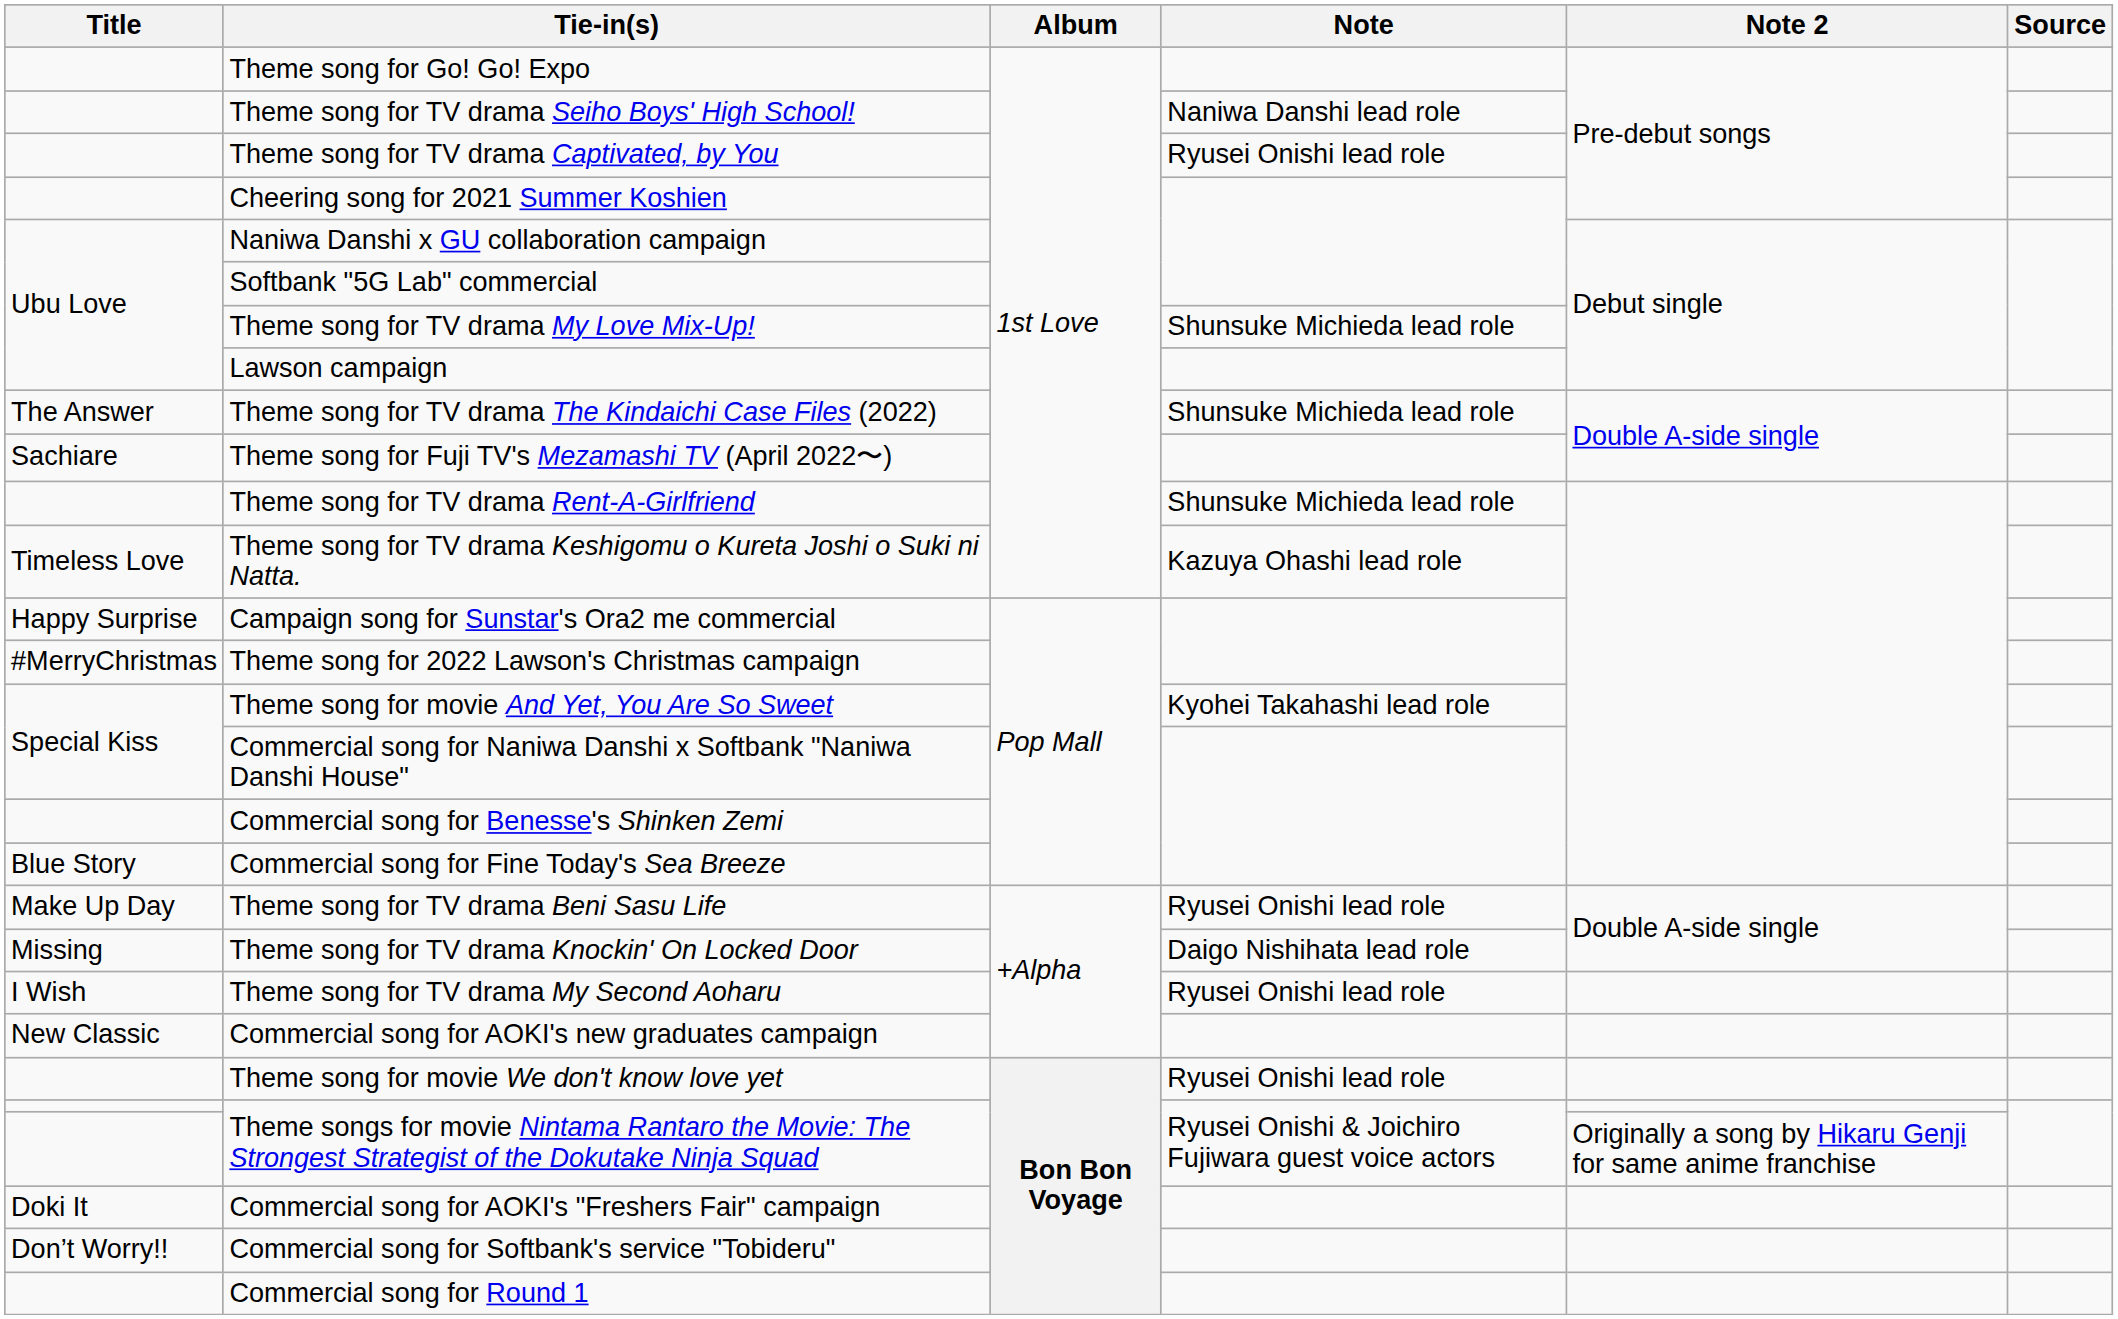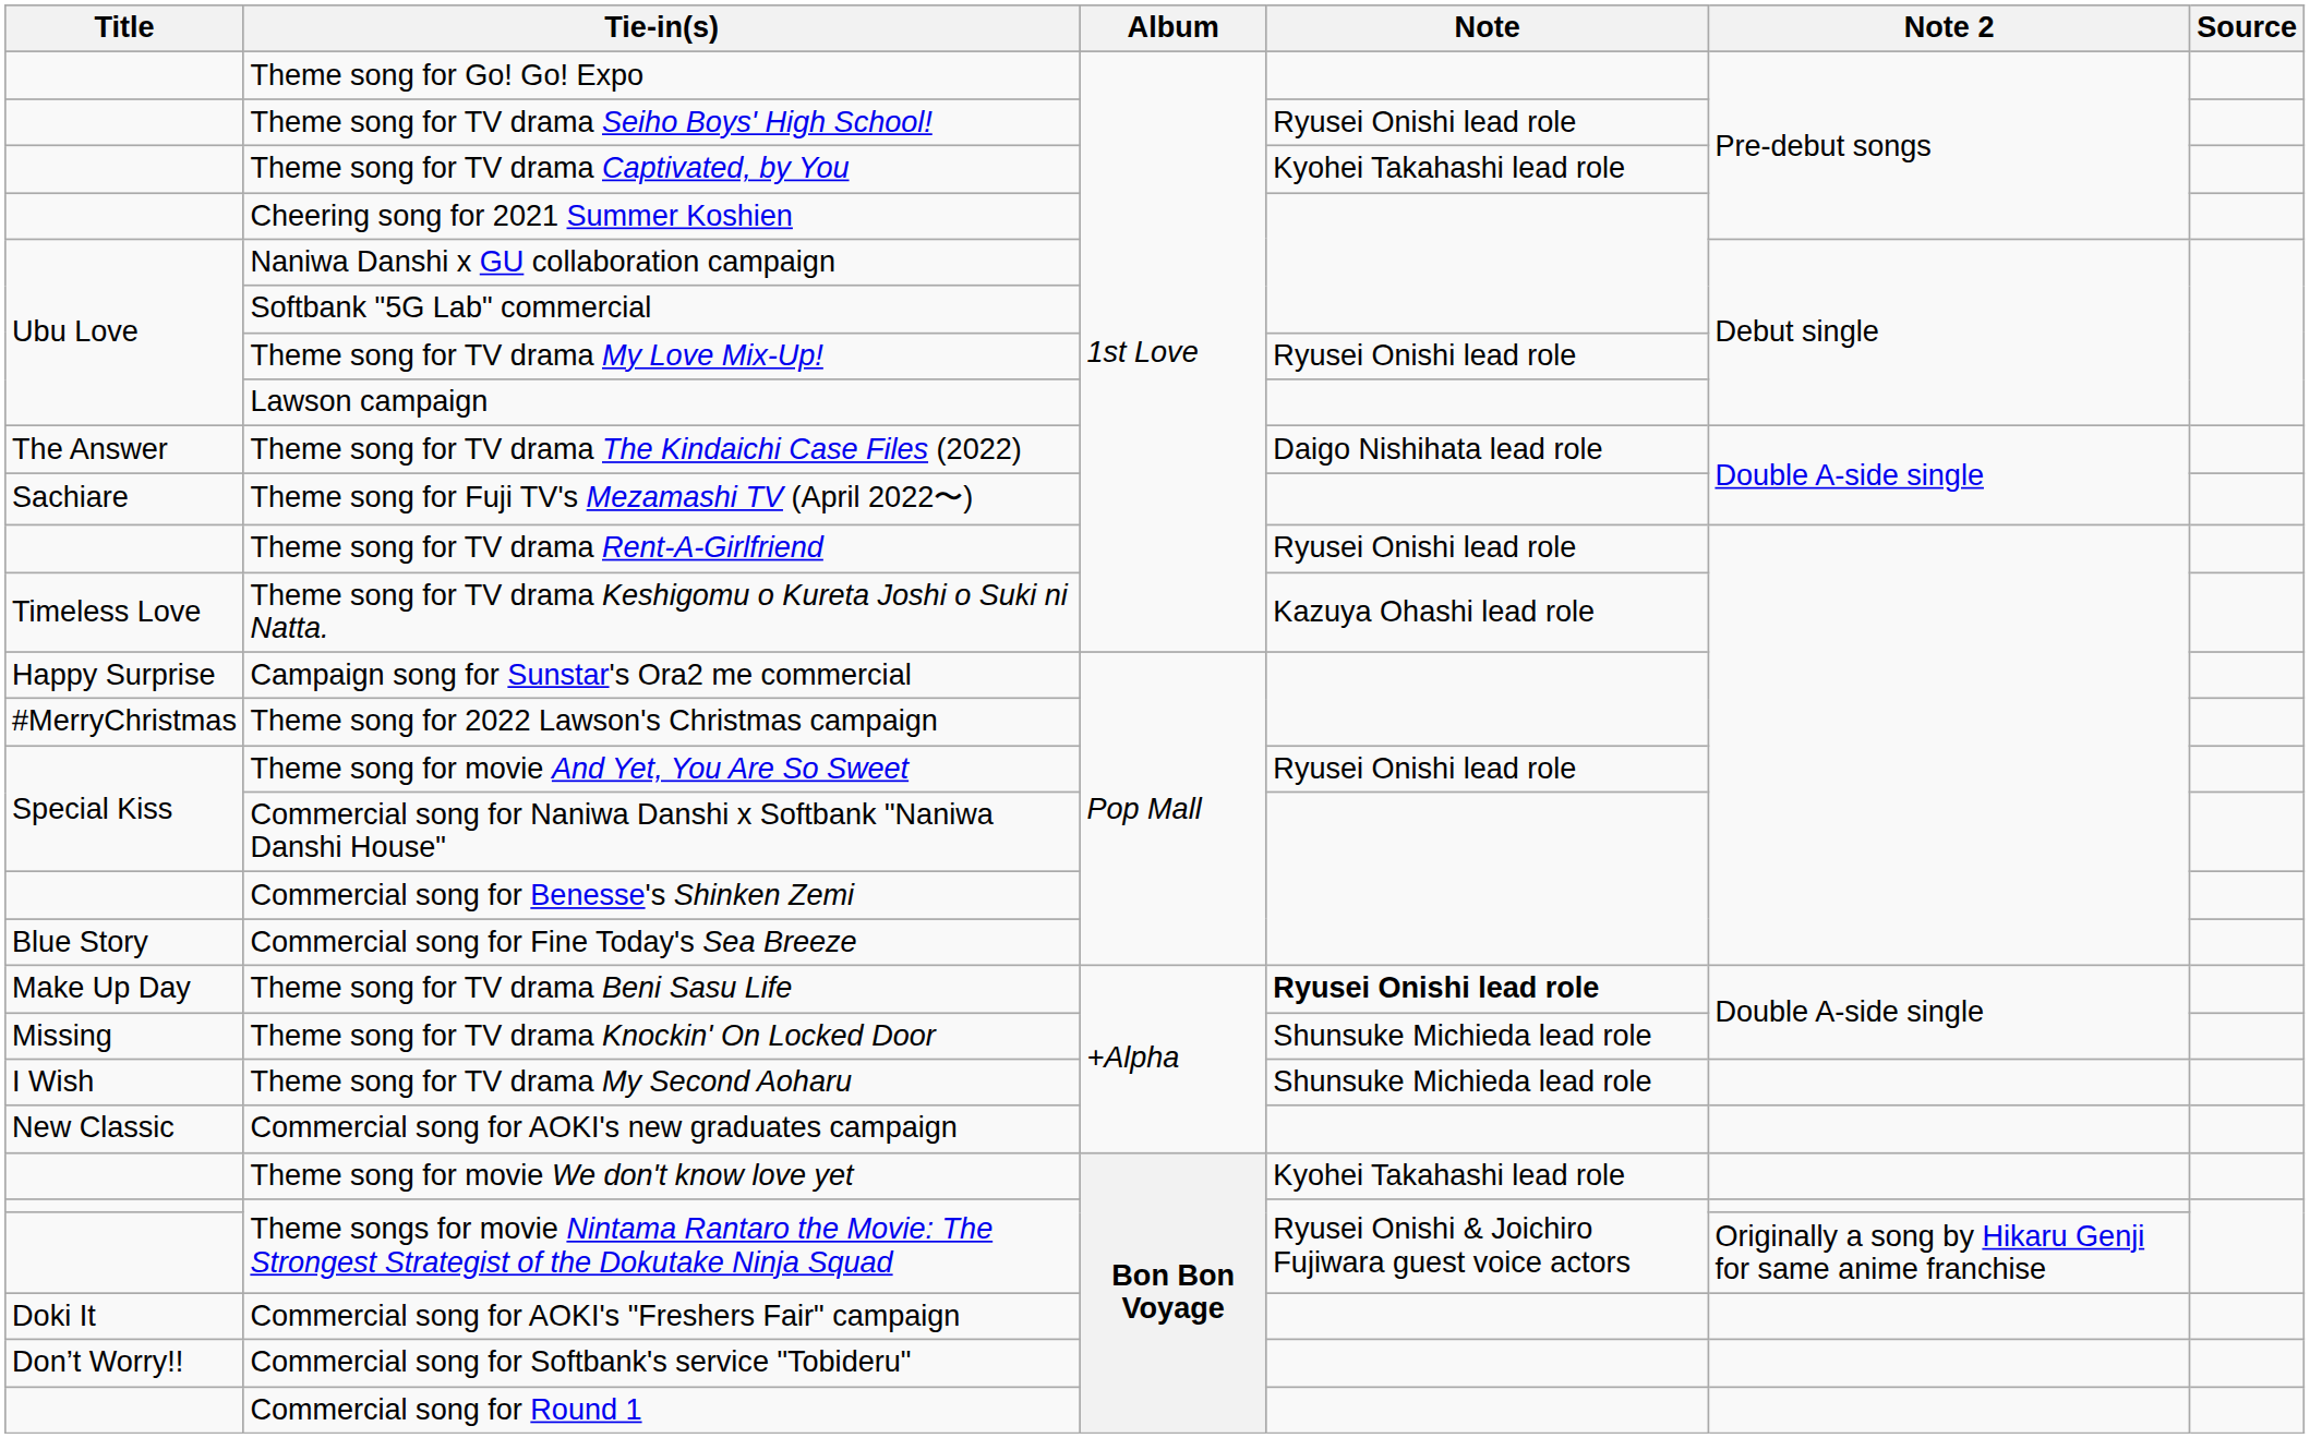Theme song for TV drama Seiho Boys' High School! | Note: Naniwa Danshi lead role -> Ryusei Onishi lead role
Theme song for TV drama Captivated, by You | Note: Ryusei Onishi lead role -> Kyohei Takahashi lead role
Theme song for TV drama My Love Mix-Up! | Note: Shunsuke Michieda lead role -> Ryusei Onishi lead role
Theme song for TV drama The Kindaichi Case Files (2022) | Note: Shunsuke Michieda lead role -> Daigo Nishihata lead role
Theme song for TV drama Rent-A-Girlfriend | Note: Shunsuke Michieda lead role -> Ryusei Onishi lead role
Theme song for movie And Yet, You Are So Sweet | Note: Kyohei Takahashi lead role -> Ryusei Onishi lead role
Theme song for TV drama Beni Sasu Life | Note: normal -> bold
Theme song for TV drama Knockin' On Locked Door | Note: Daigo Nishihata lead role -> Shunsuke Michieda lead role
Theme song for TV drama My Second Aoharu | Note: Ryusei Onishi lead role -> Shunsuke Michieda lead role
Theme song for movie We don't know love yet | Note: Ryusei Onishi lead role -> Kyohei Takahashi lead role
